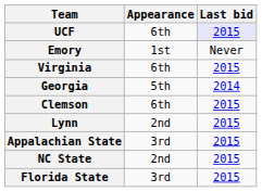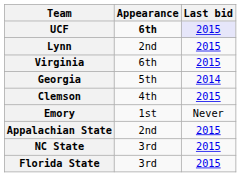UCF | Appearance: normal -> bold
rows swapped: Lynn <-> Emory
Clemson | Appearance: 6th -> 4th
Appalachian State | Appearance: 3rd -> 2nd
NC State | Appearance: 2nd -> 3rd
